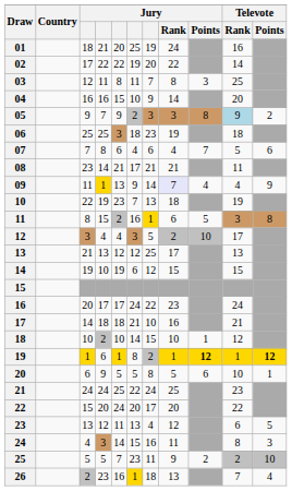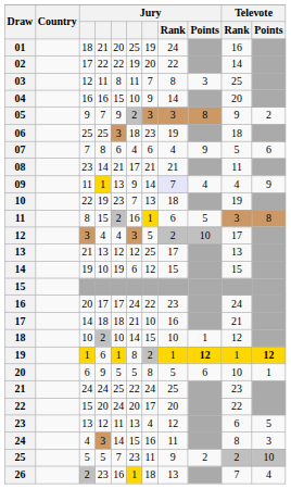05 | Televote / Rank: lightblue background -> no background
07 | Jury / Points: 7 -> 9
